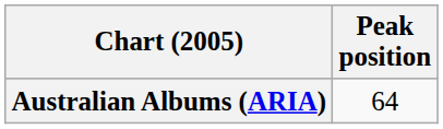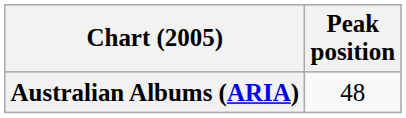Australian Albums (ARIA) | Peak position: 64 -> 48
